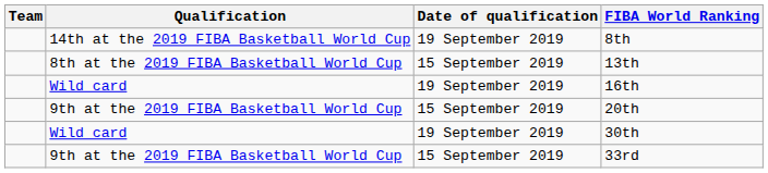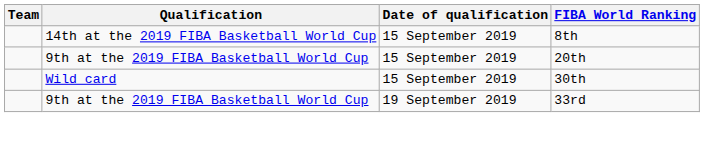8th | Date of qualification: 19 September 2019 -> 15 September 2019
- row: 8th at the 2019 FIBA Basketball World Cup | 15 September 2019 | 13th
- row: Wild card | 19 September 2019 | 16th
30th | Date of qualification: 19 September 2019 -> 15 September 2019
33rd | Date of qualification: 15 September 2019 -> 19 September 2019
